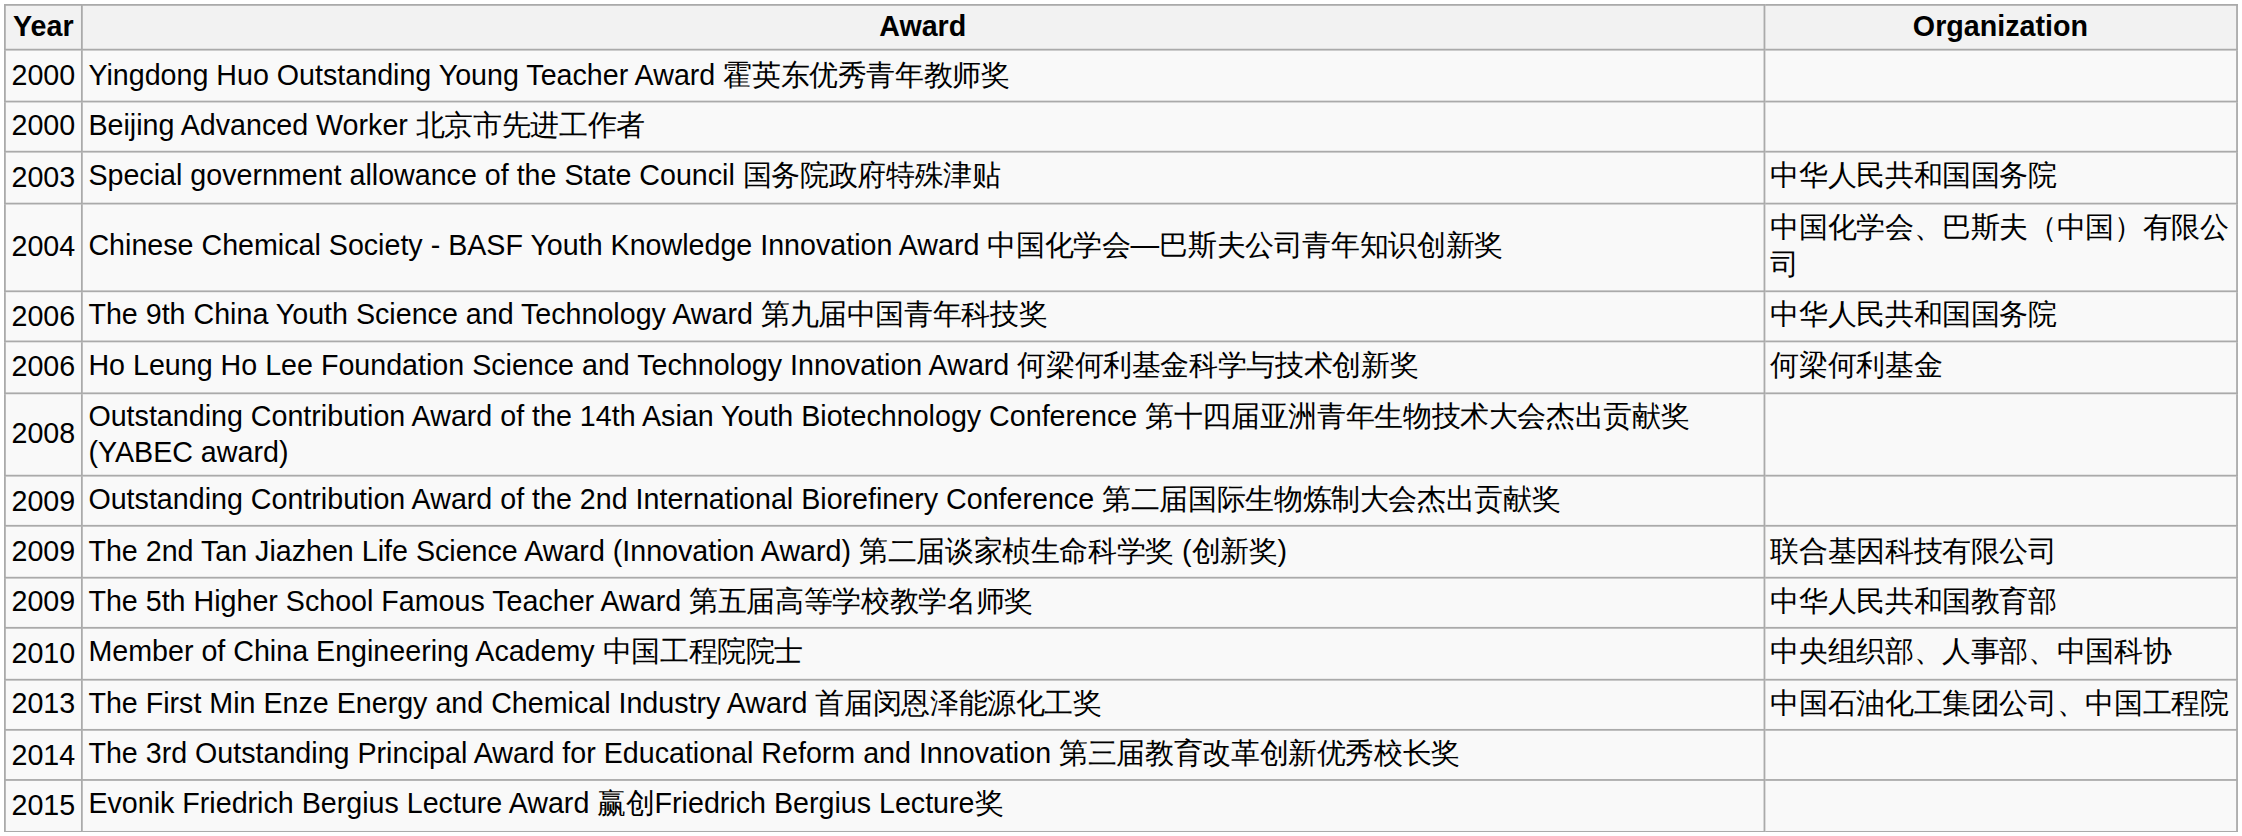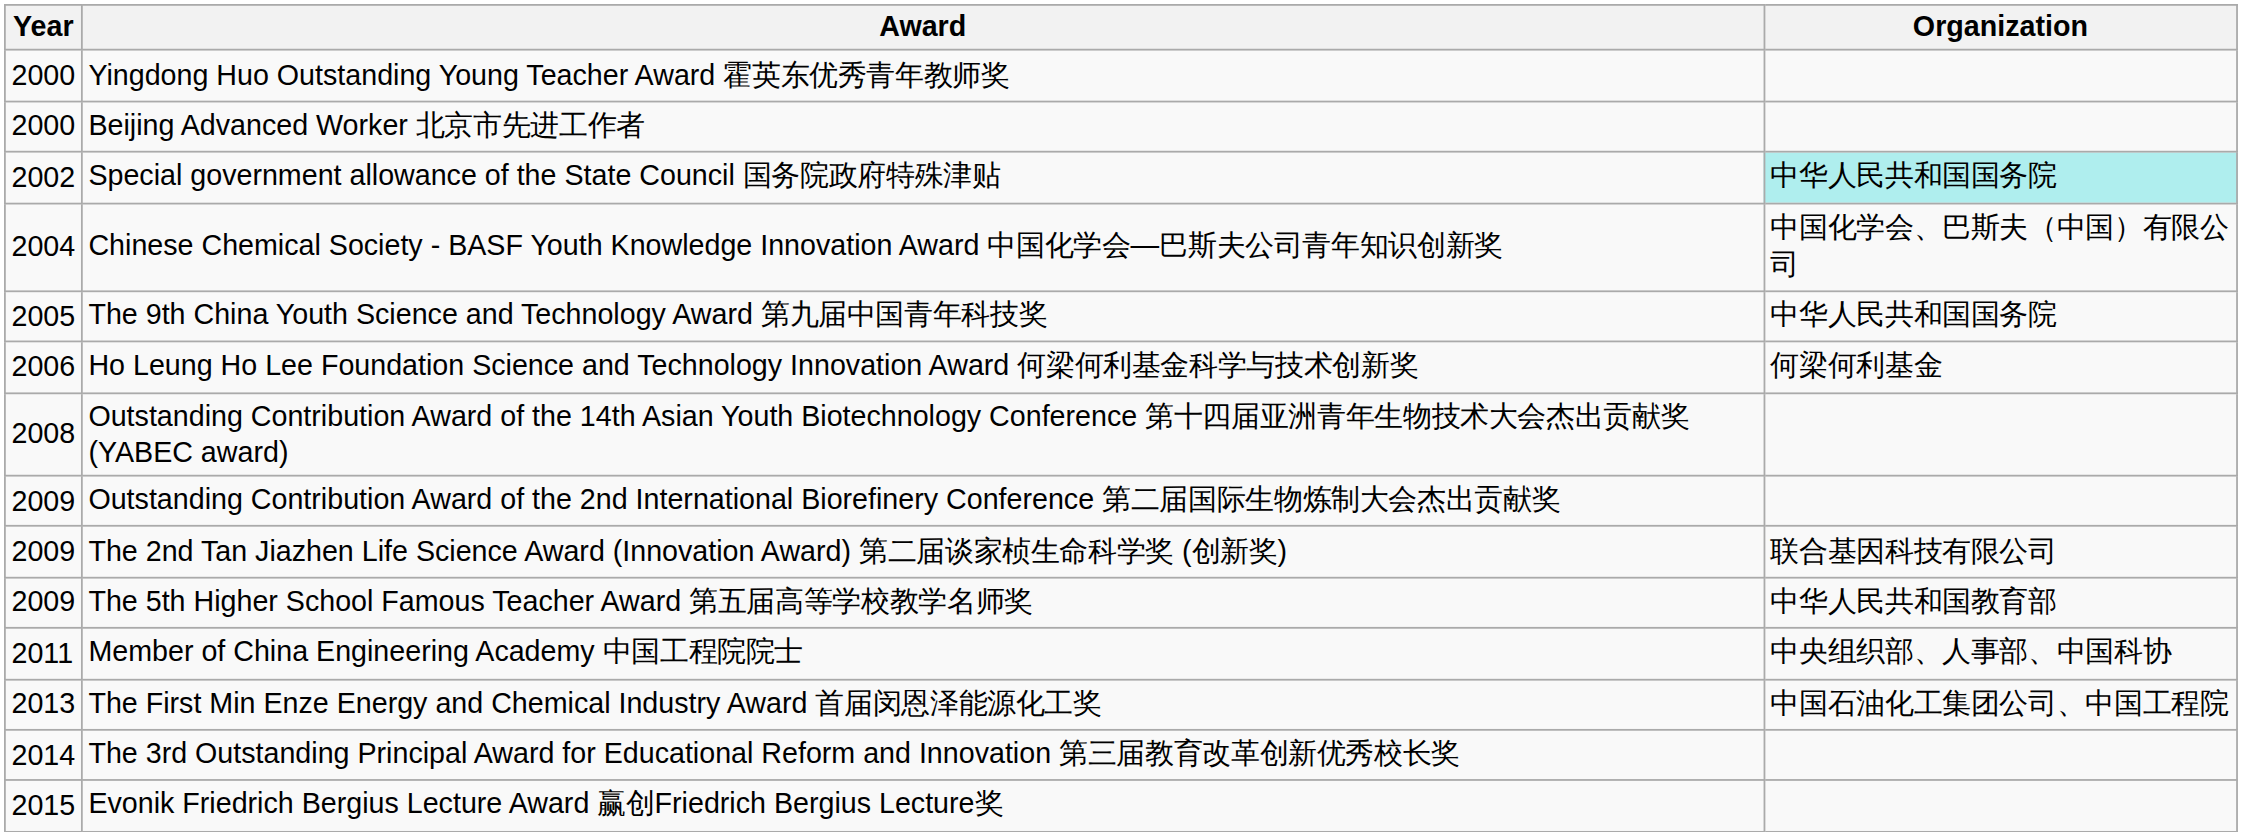Special government allowance of the State Council 国务院政府特殊津贴 | Year: 2003 -> 2002
Special government allowance of the State Council 国务院政府特殊津贴 | Organization: no background -> paleturquoise background
The 9th China Youth Science and Technology Award 第九届中国青年科技奖 | Year: 2006 -> 2005
Member of China Engineering Academy 中国工程院院士 | Year: 2010 -> 2011
